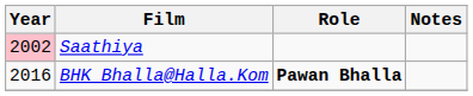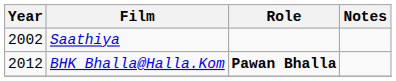Saathiya | Year: pink background -> no background
BHK Bhalla@Halla.Kom | Year: 2016 -> 2012
